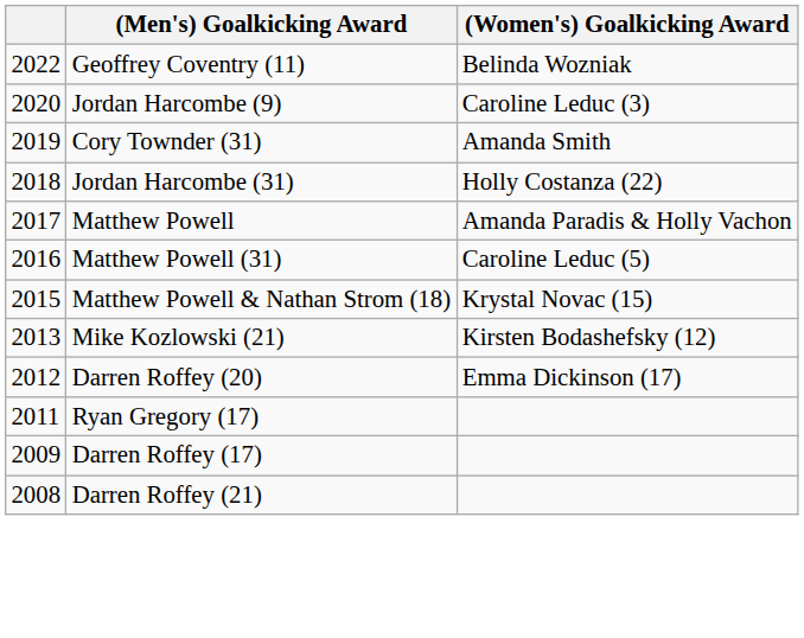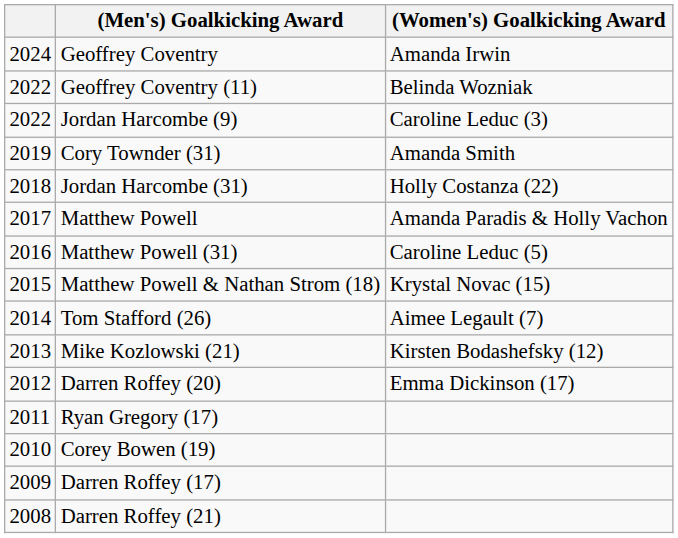+ row: 2024 | Geoffrey Coventry | Amanda Irwin
Jordan Harcombe (9) | column 1: 2020 -> 2022
+ row: 2014 | Tom Stafford (26) | Aimee Legault (7)
+ row: 2010 | Corey Bowen (19)
